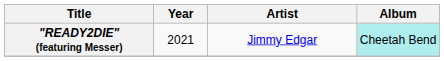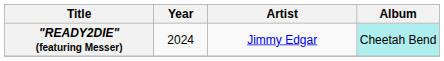"READY2DIE" (featuring Messer) | Year: 2021 -> 2024
